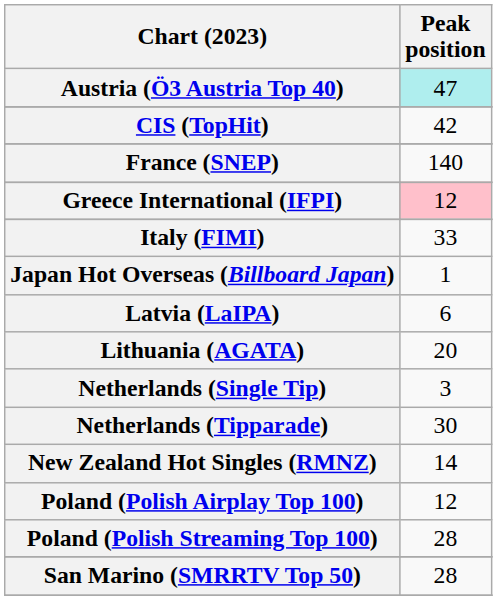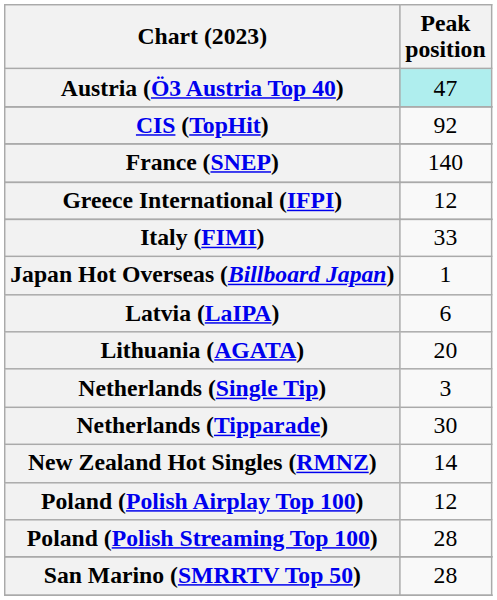CIS (TopHit) | Peak position: 42 -> 92
Greece International (IFPI) | Peak position: pink background -> no background
